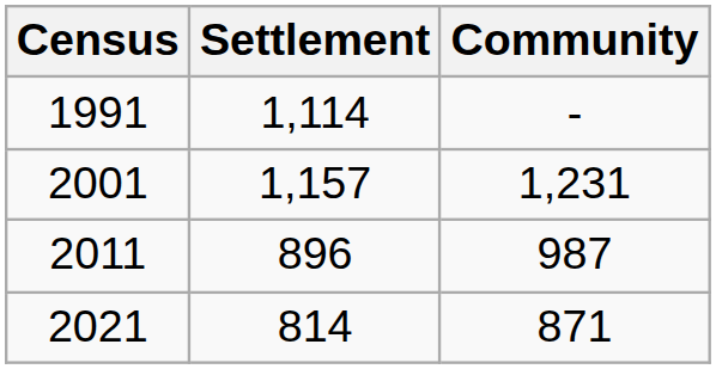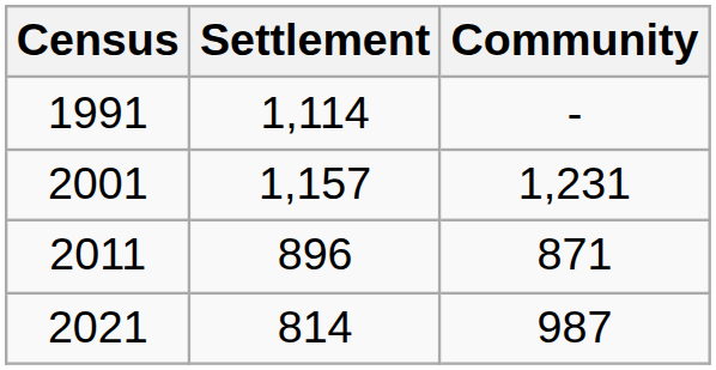2011 | Community: 987 -> 871
2021 | Community: 871 -> 987
